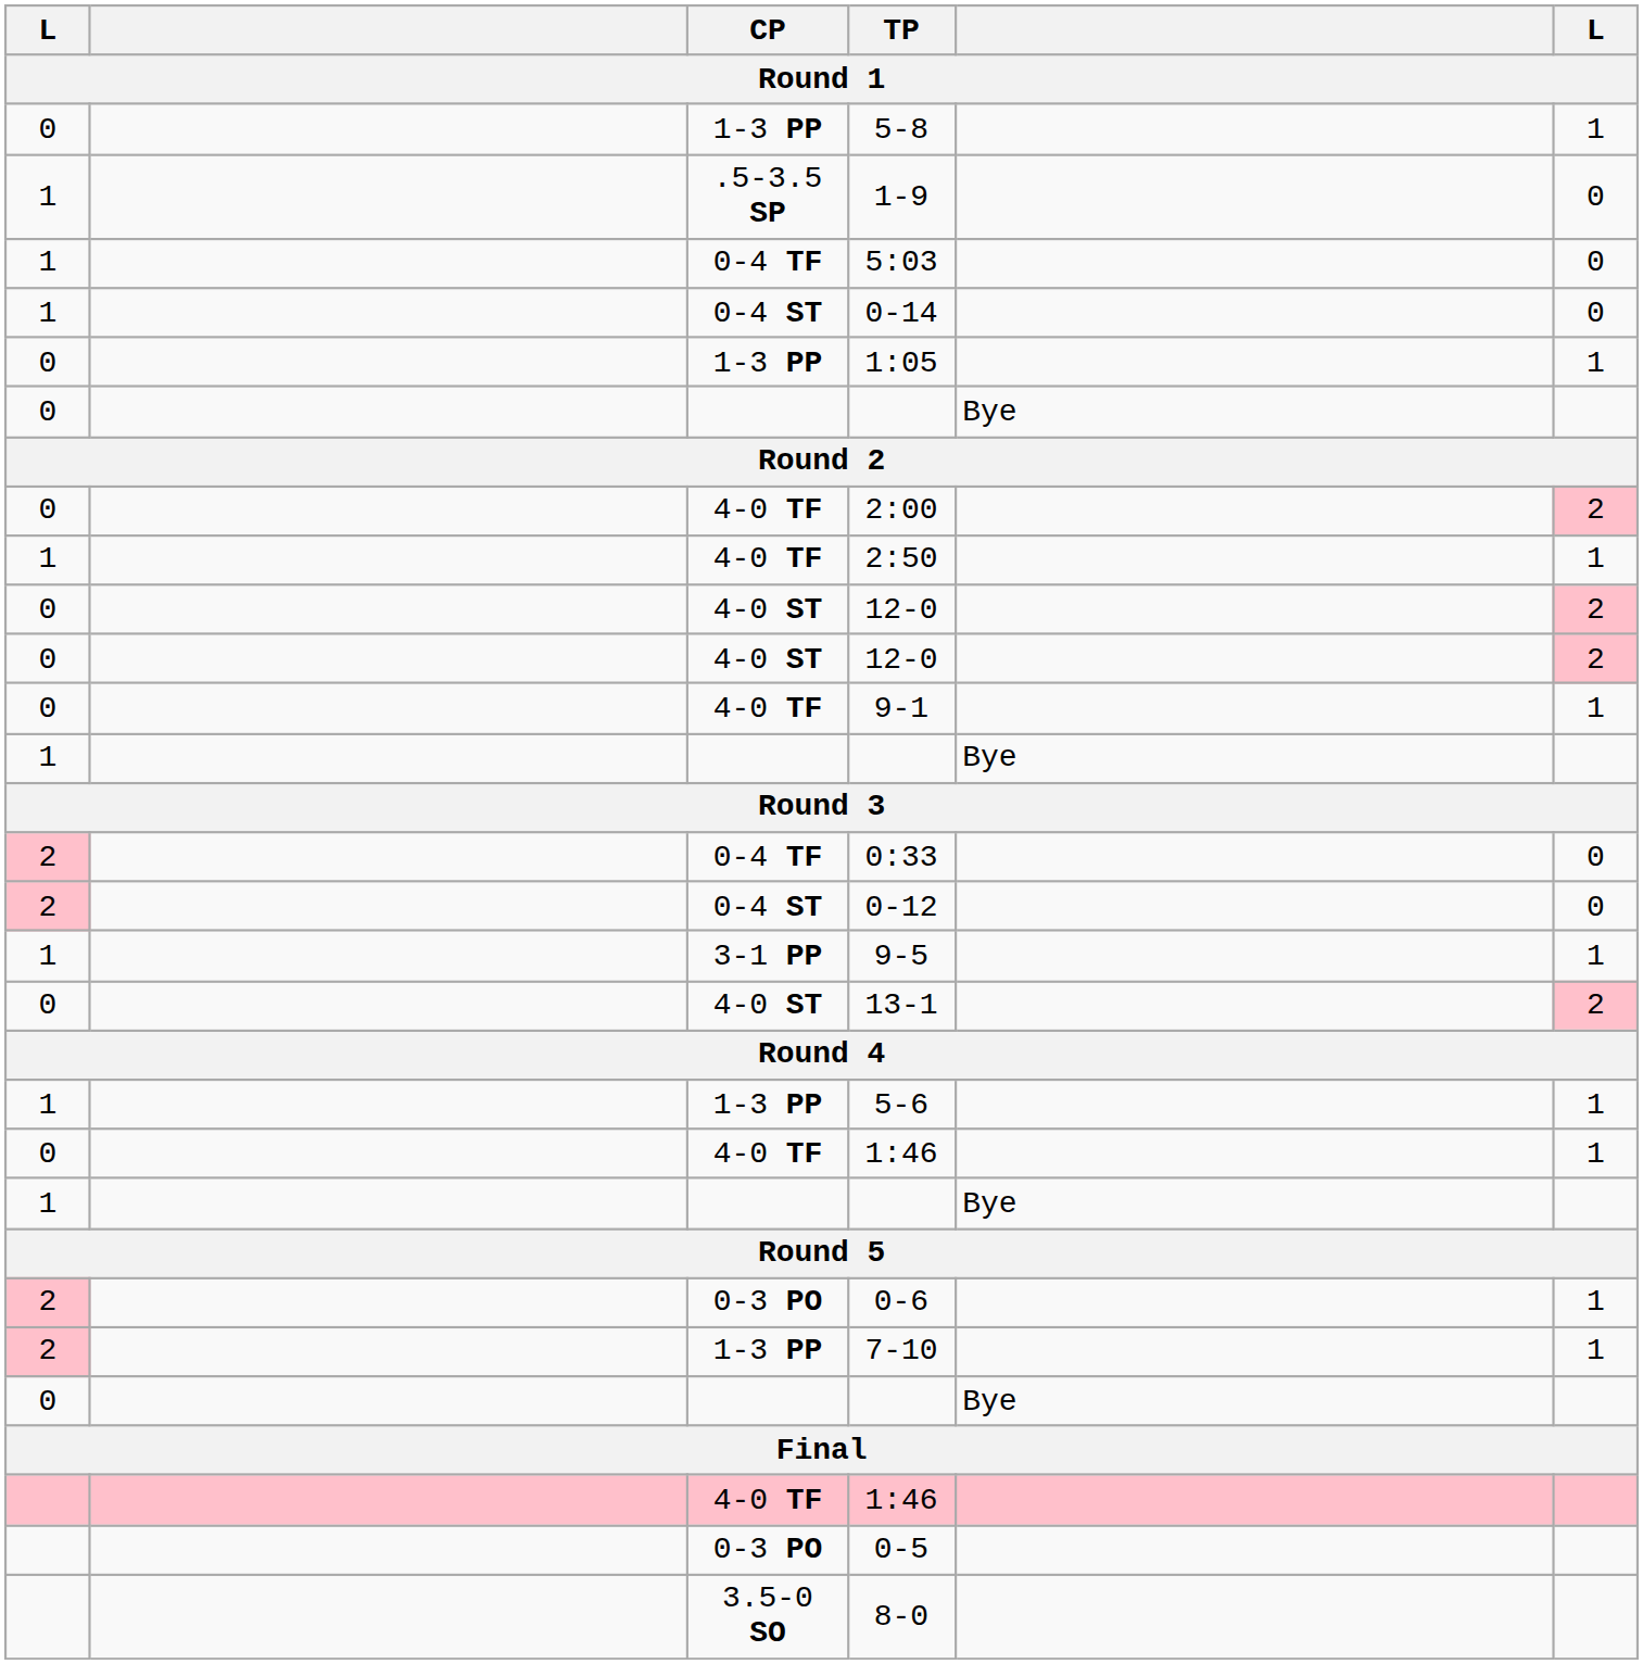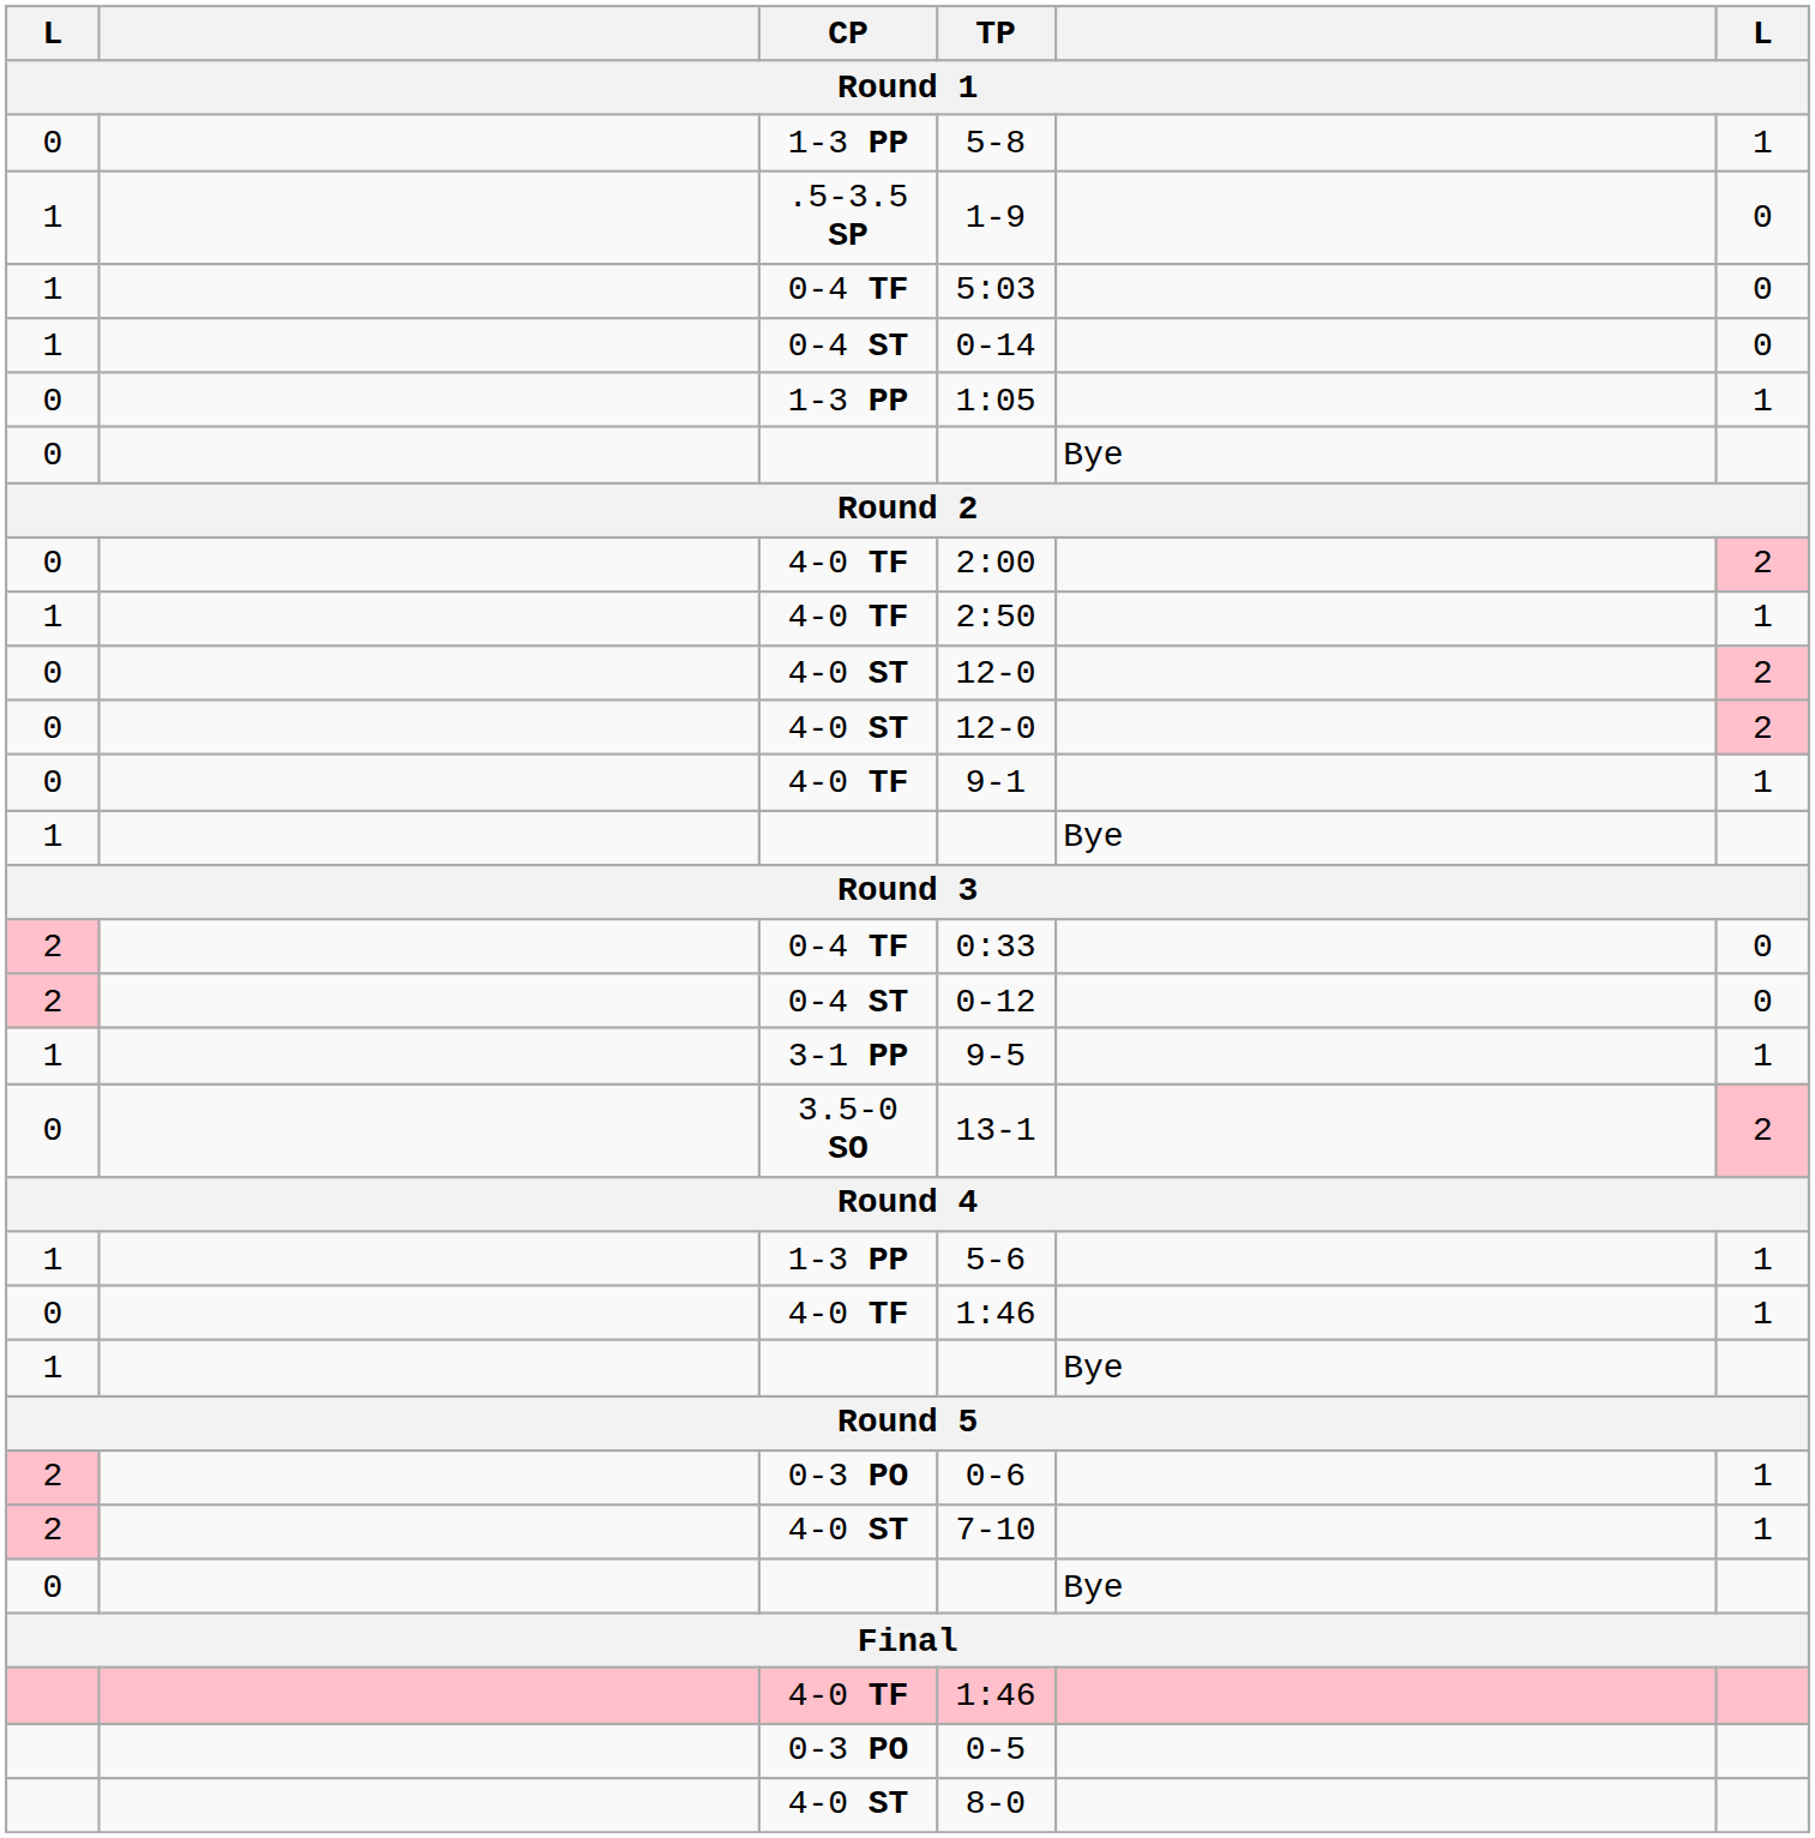13-1 | CP: 4-0 ST -> 3.5-0 SO
7-10 | CP: 1-3 PP -> 4-0 ST
8-0 | CP: 3.5-0 SO -> 4-0 ST
